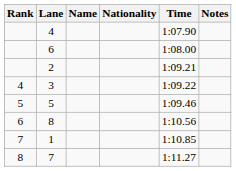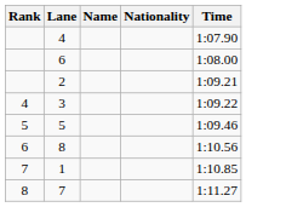- column: Notes
